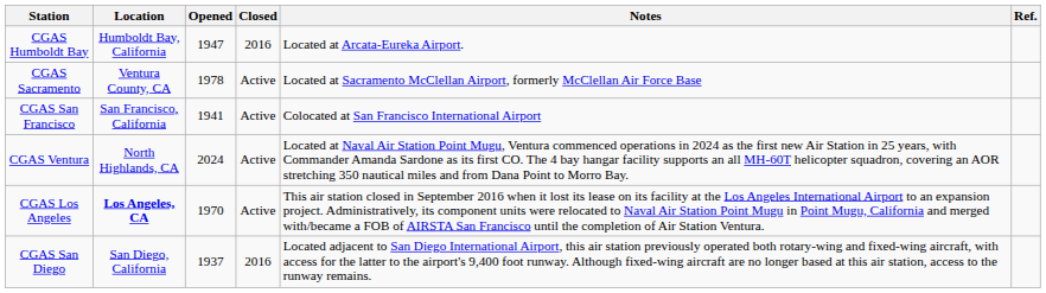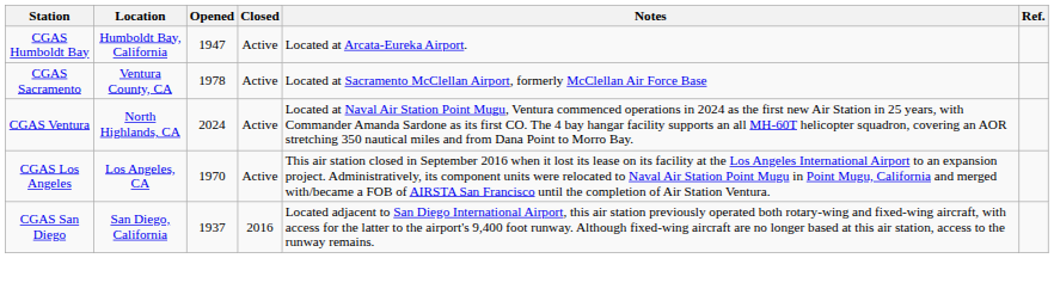CGAS Humboldt Bay | Closed: 2016 -> Active
- row: CGAS San Francisco | San Francisco, California | 1941 | Active | Colocated at San Francisco International Airport
CGAS Los Angeles | Location: bold -> normal
